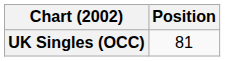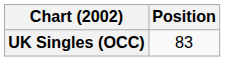UK Singles (OCC) | Position: 81 -> 83
